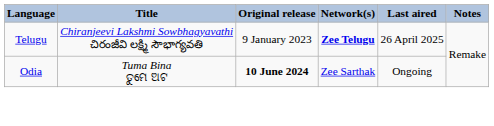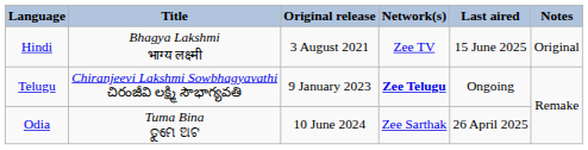+ row: Hindi | Bhagya Lakshmi भाग्य लक्ष्मी | 3 August 2021 | Zee TV | 15 June 2025 | Original
Telugu | Last aired: 26 April 2025 -> Ongoing
Odia | Original release: bold -> normal
Odia | Last aired: Ongoing -> 26 April 2025
